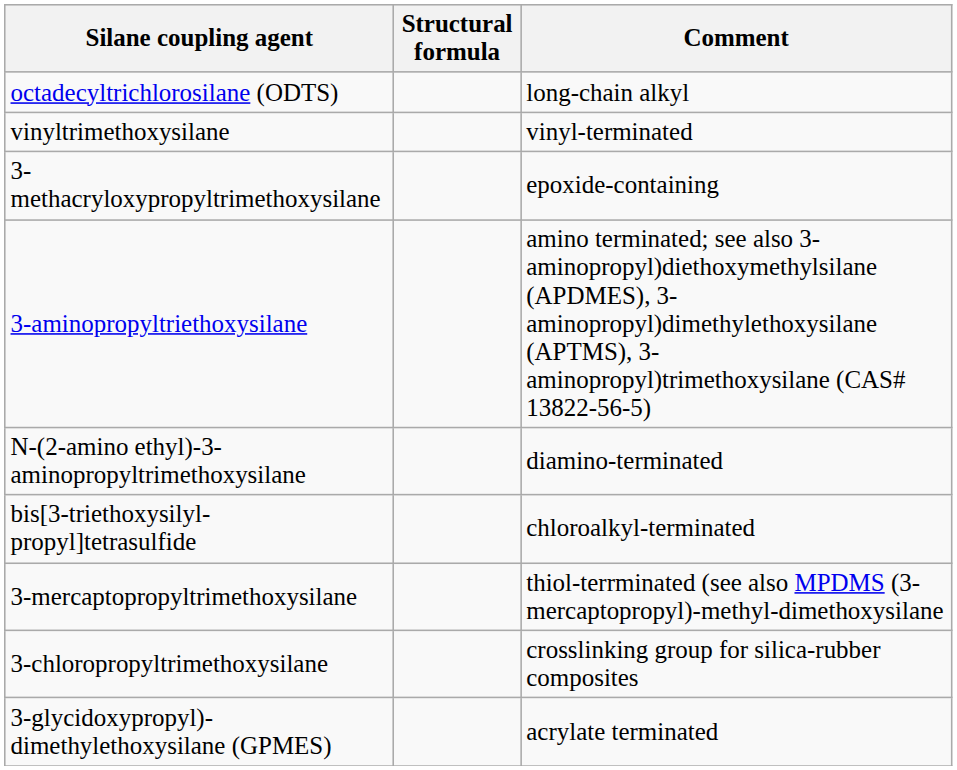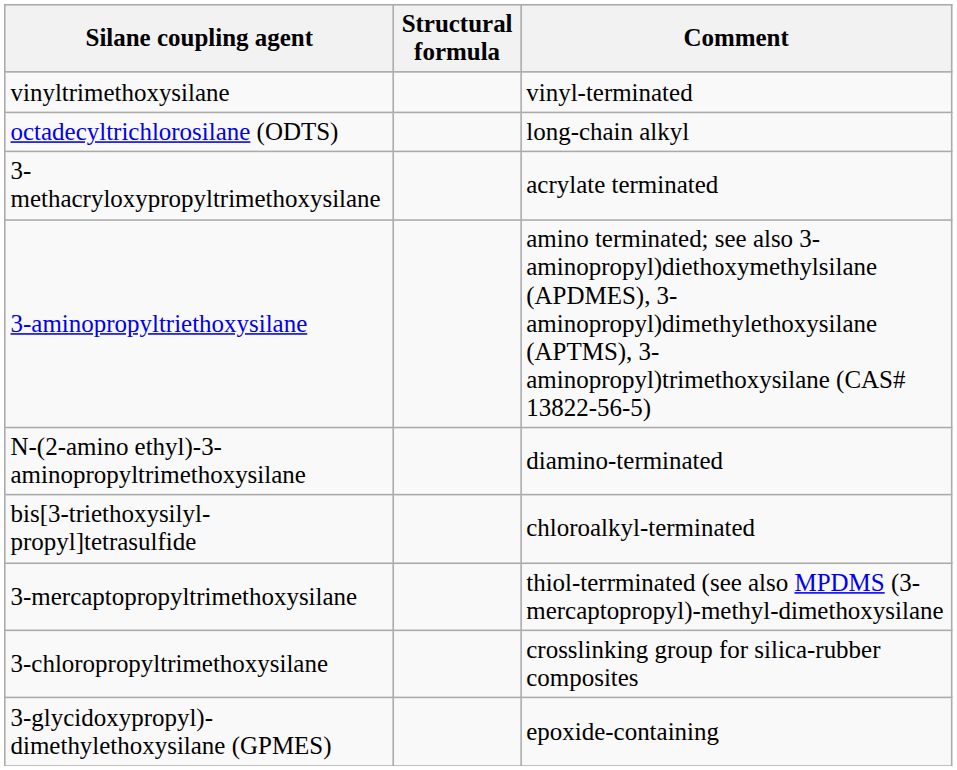rows swapped: octadecyltrichlorosilane (ODTS) <-> vinyltrimethoxysilane
3-methacryloxypropyltrimethoxysilane | Comment: epoxide-containing -> acrylate terminated
3-glycidoxypropyl)-dimethylethoxysilane (GPMES) | Comment: acrylate terminated -> epoxide-containing
